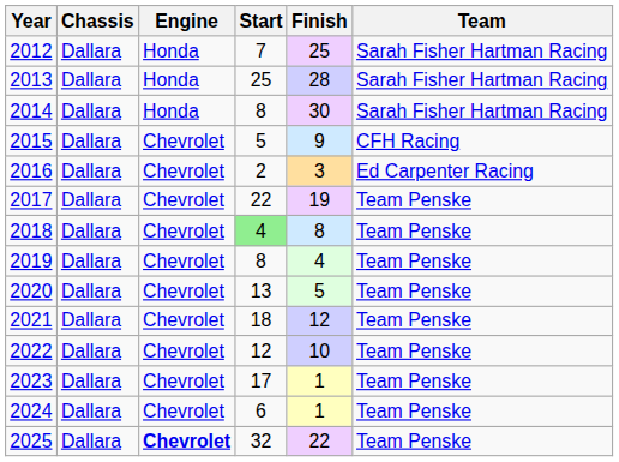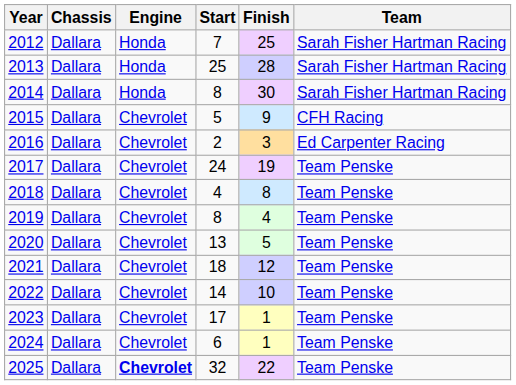2017 | Start: 22 -> 24
2018 | Start: lightgreen background -> no background
2022 | Start: 12 -> 14
